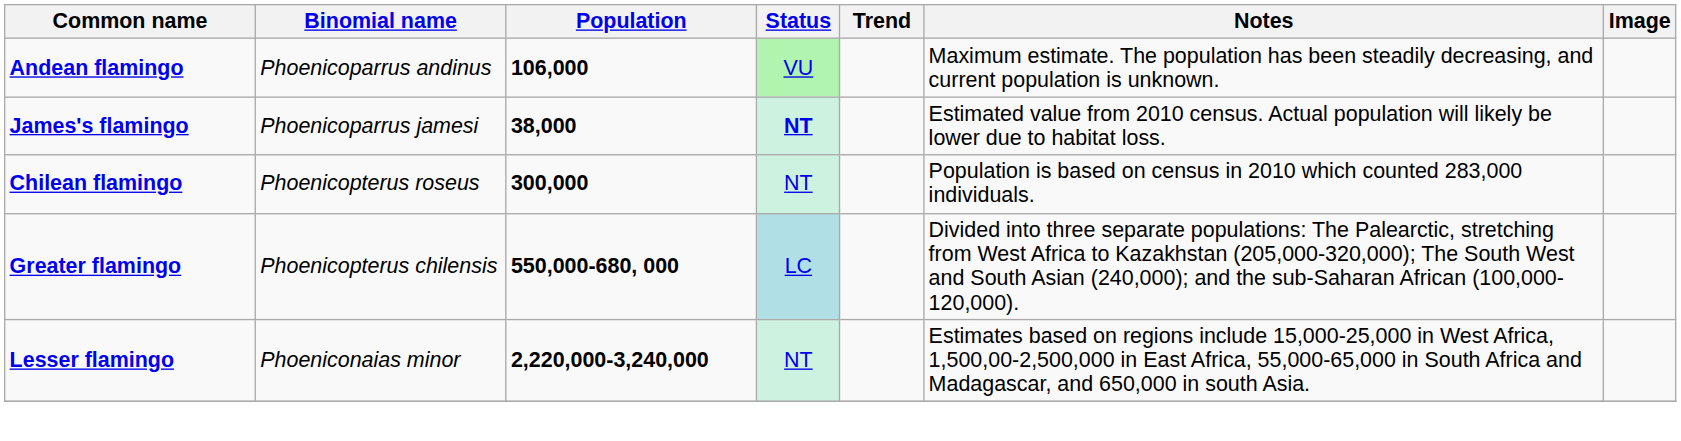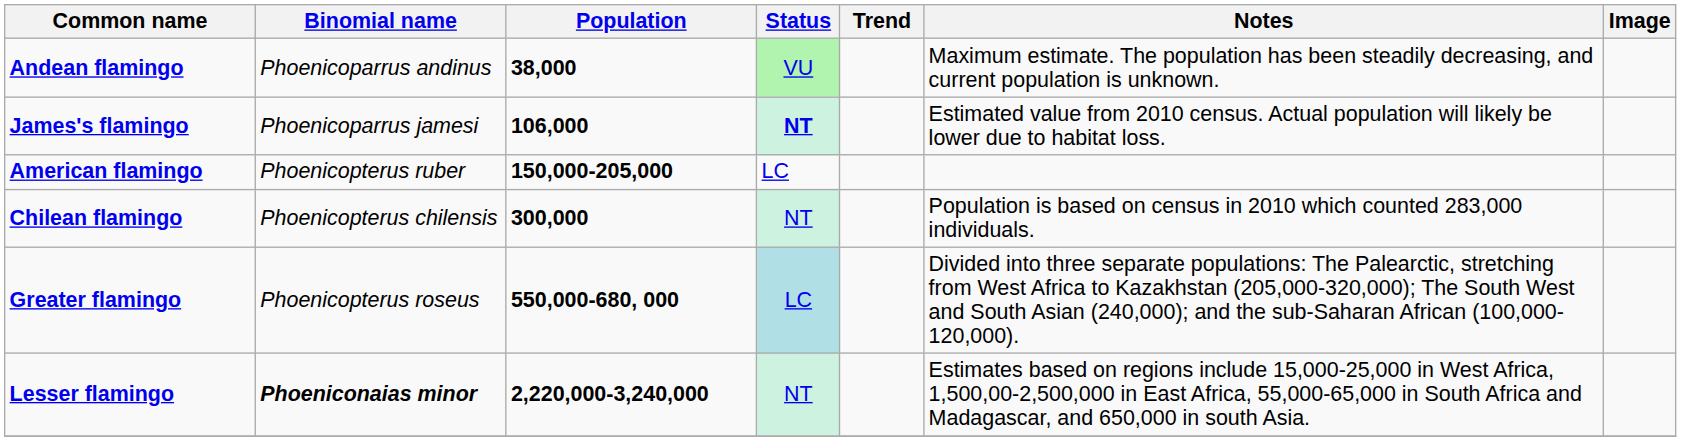Andean flamingo | Population: 106,000 -> 38,000
James's flamingo | Population: 38,000 -> 106,000
+ row: American flamingo | Phoenicopterus ruber | 150,000-205,000 | LC
Chilean flamingo | Binomial name: Phoenicopterus roseus -> Phoenicopterus chilensis
Greater flamingo | Binomial name: Phoenicopterus chilensis -> Phoenicopterus roseus
Lesser flamingo | Binomial name: normal -> bold
